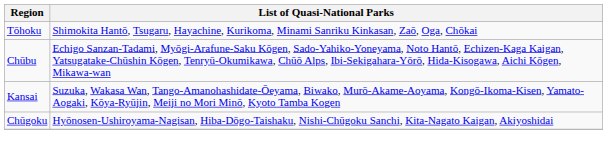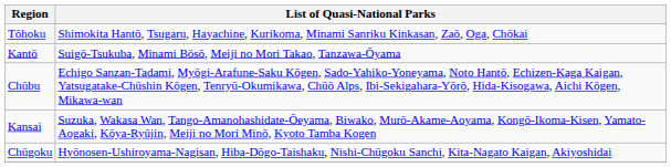+ row: Kantō | Suigō-Tsukuba, Minami Bōsō, Meiji no Mori Takao, Tanzawa-Ōyama
